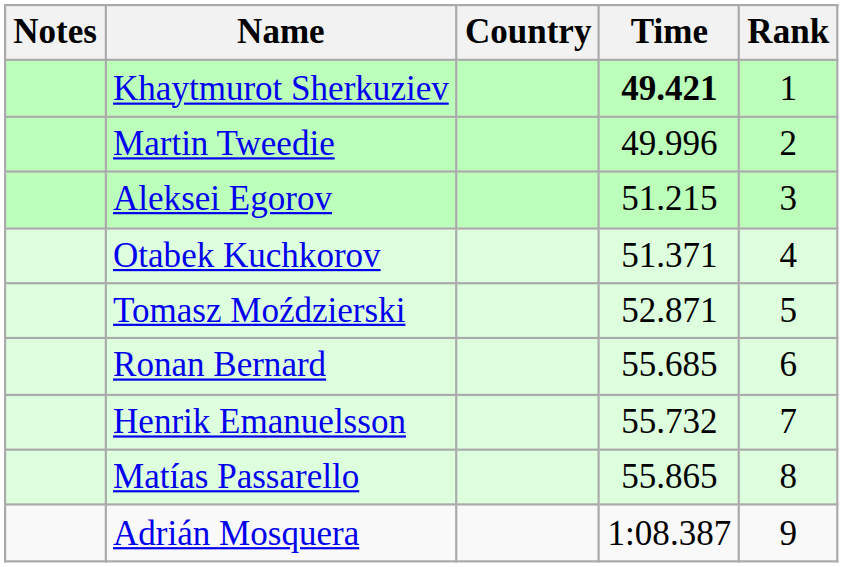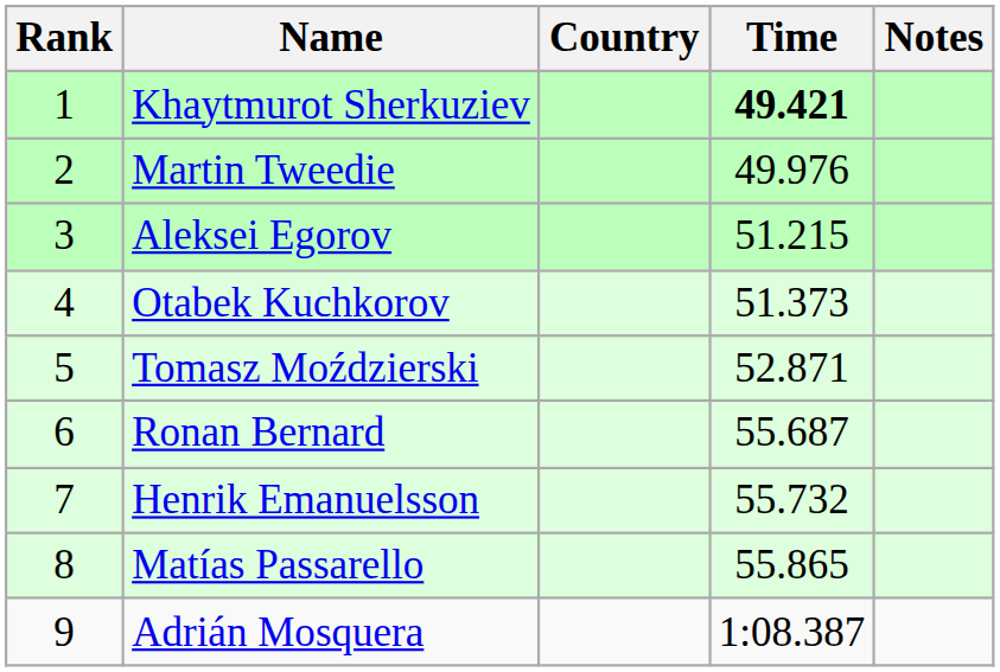columns swapped: Rank <-> Notes
Martin Tweedie | Time: 49.996 -> 49.976
Otabek Kuchkorov | Time: 51.371 -> 51.373
Ronan Bernard | Time: 55.685 -> 55.687
